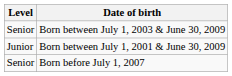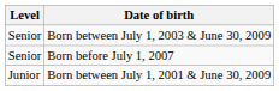rows swapped: Born between July 1, 2001 & June 30, 2009 <-> Born before July 1, 2007
